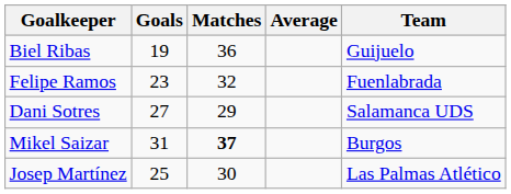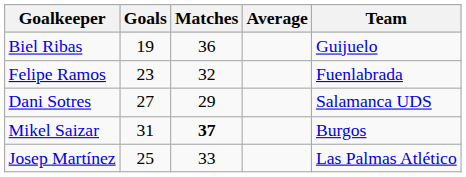Josep Martínez | Matches: 30 -> 33
